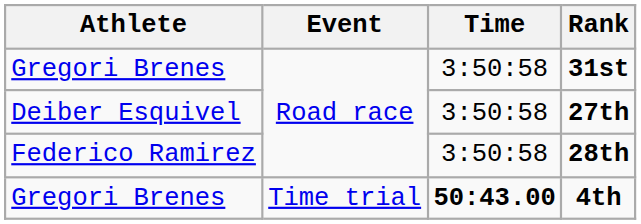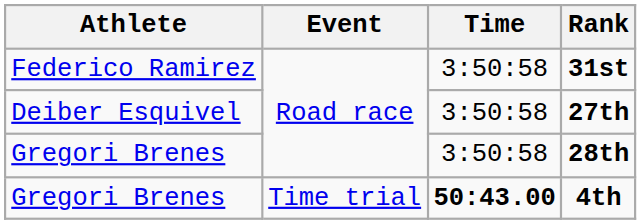31st | Athlete: Gregori Brenes -> Federico Ramirez
28th | Athlete: Federico Ramirez -> Gregori Brenes
